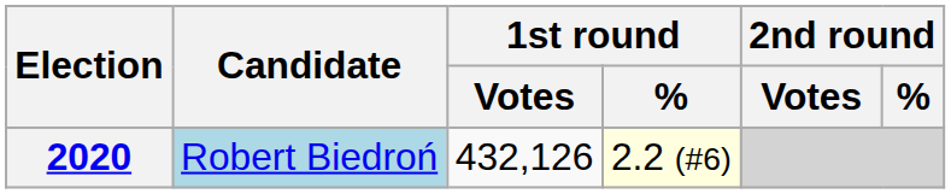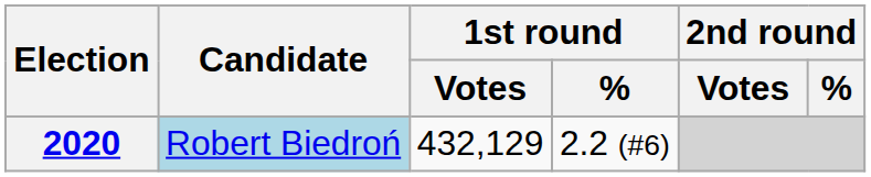2020 | 1st round / Votes: 432,126 -> 432,129
2020 | 1st round / %: lightyellow background -> no background
